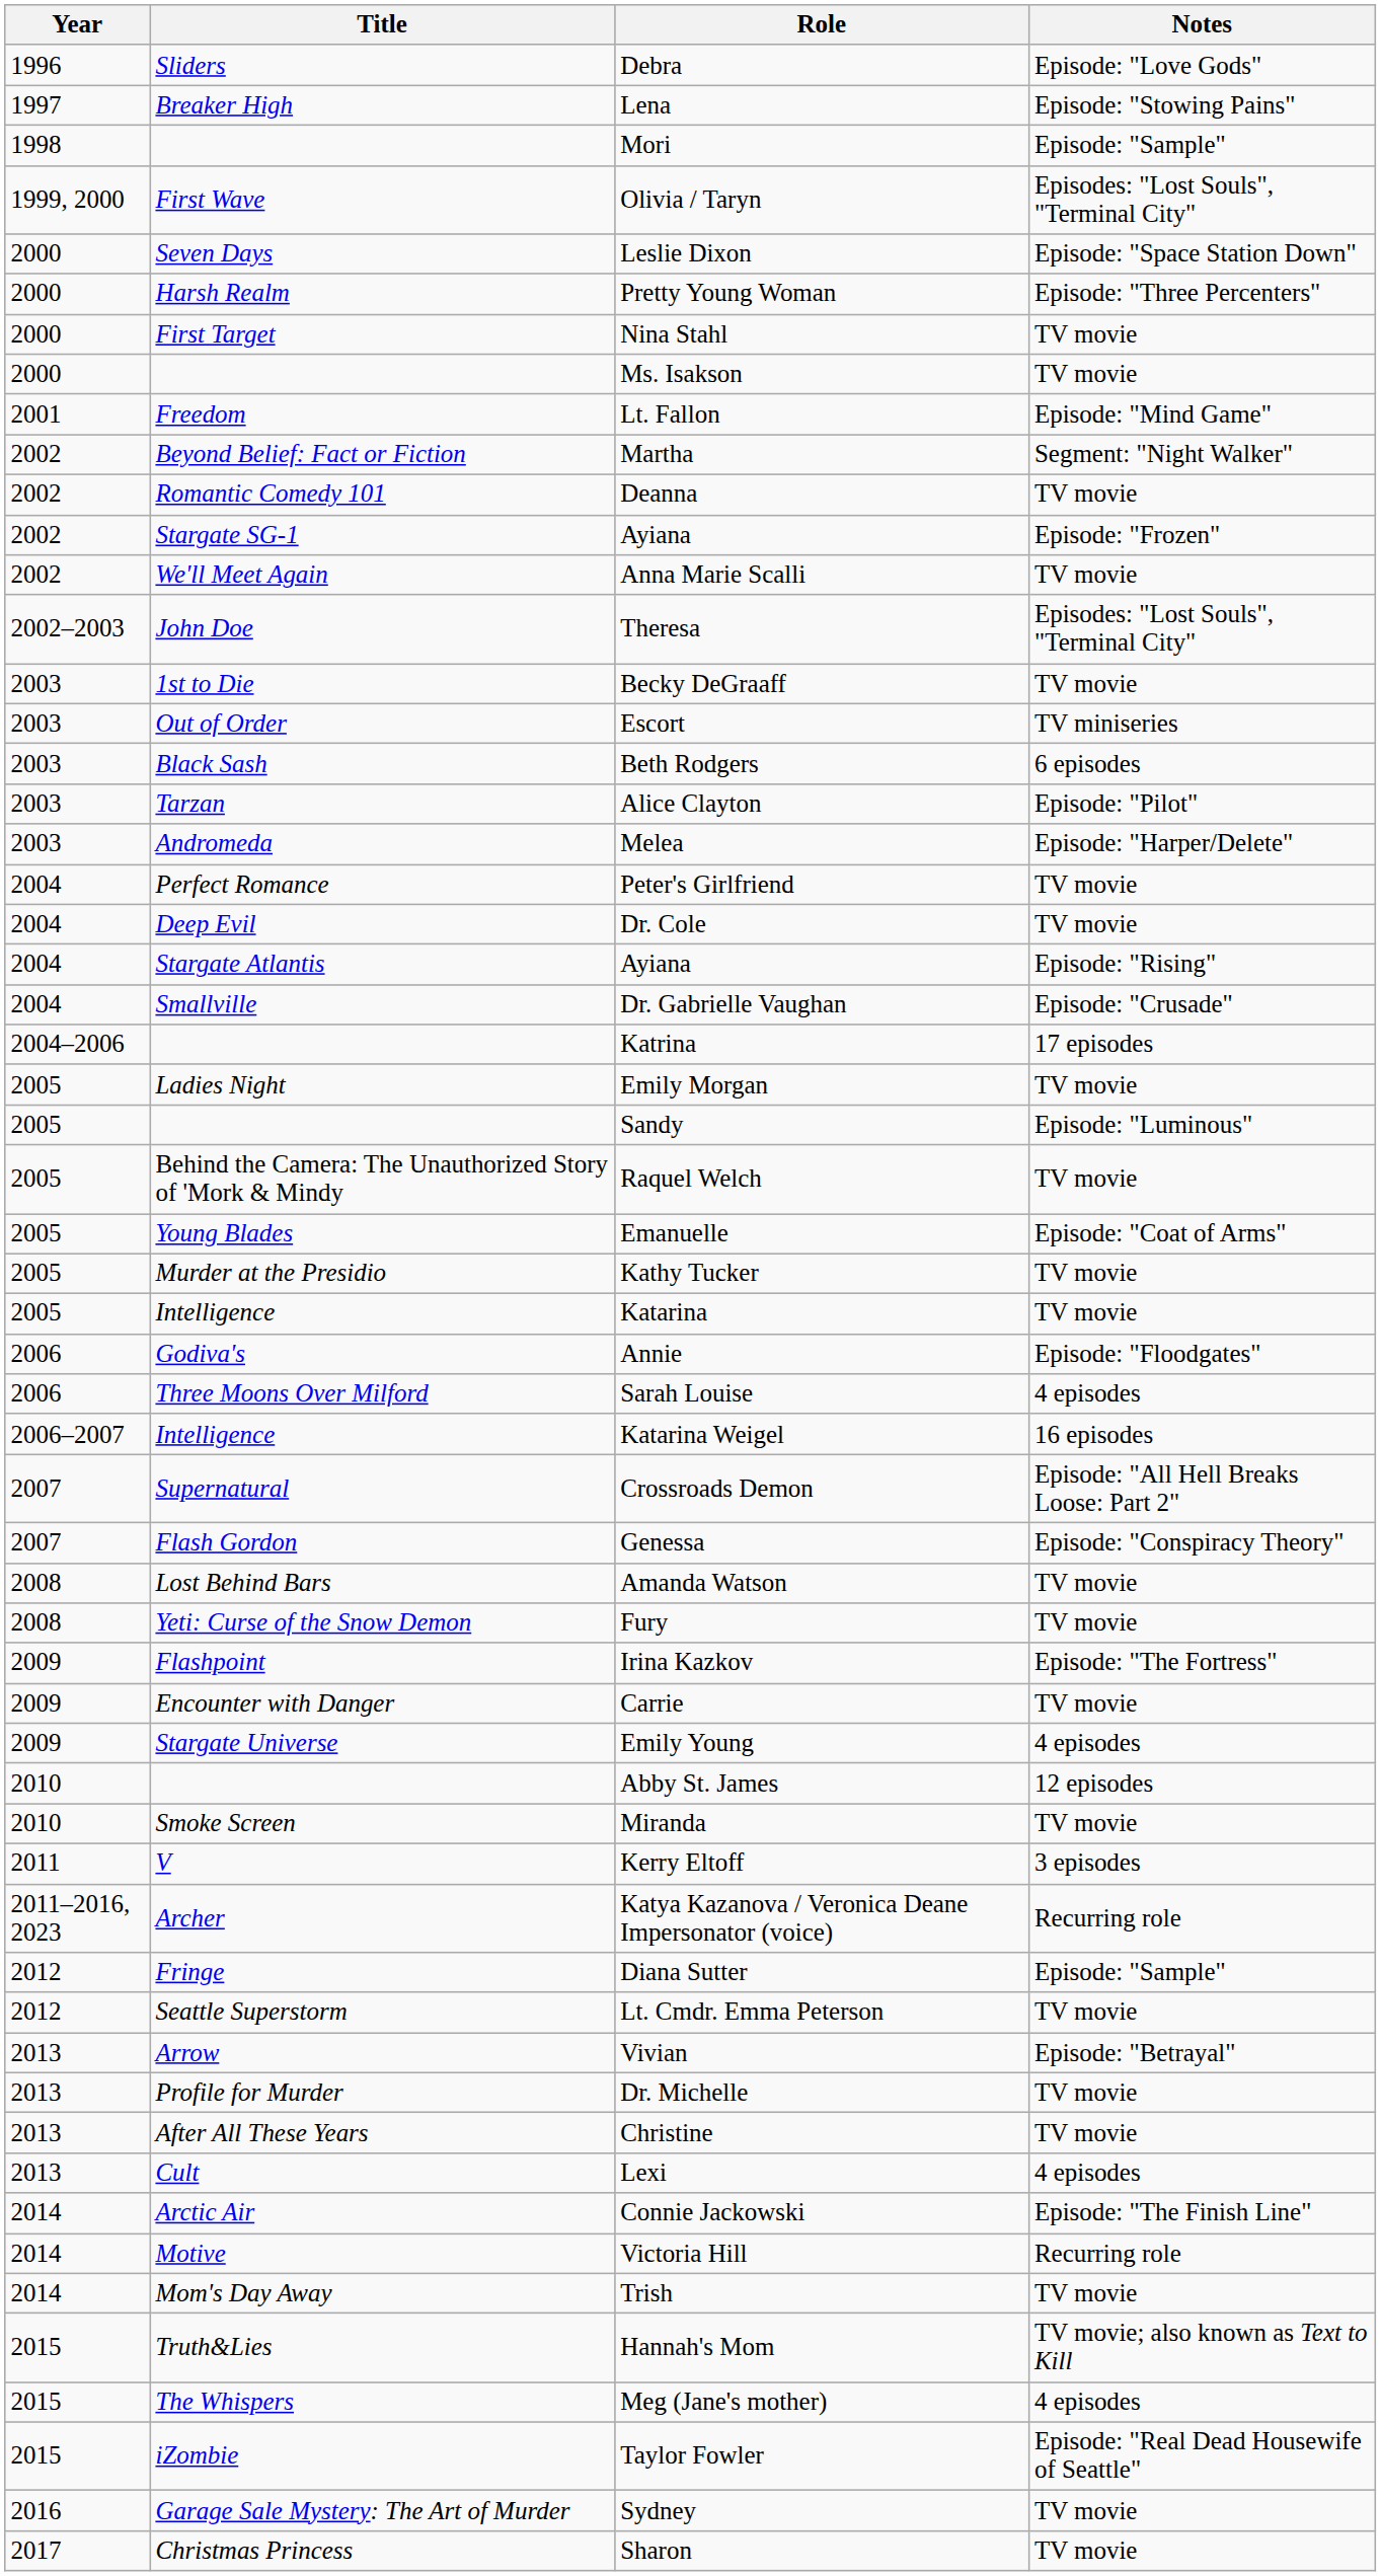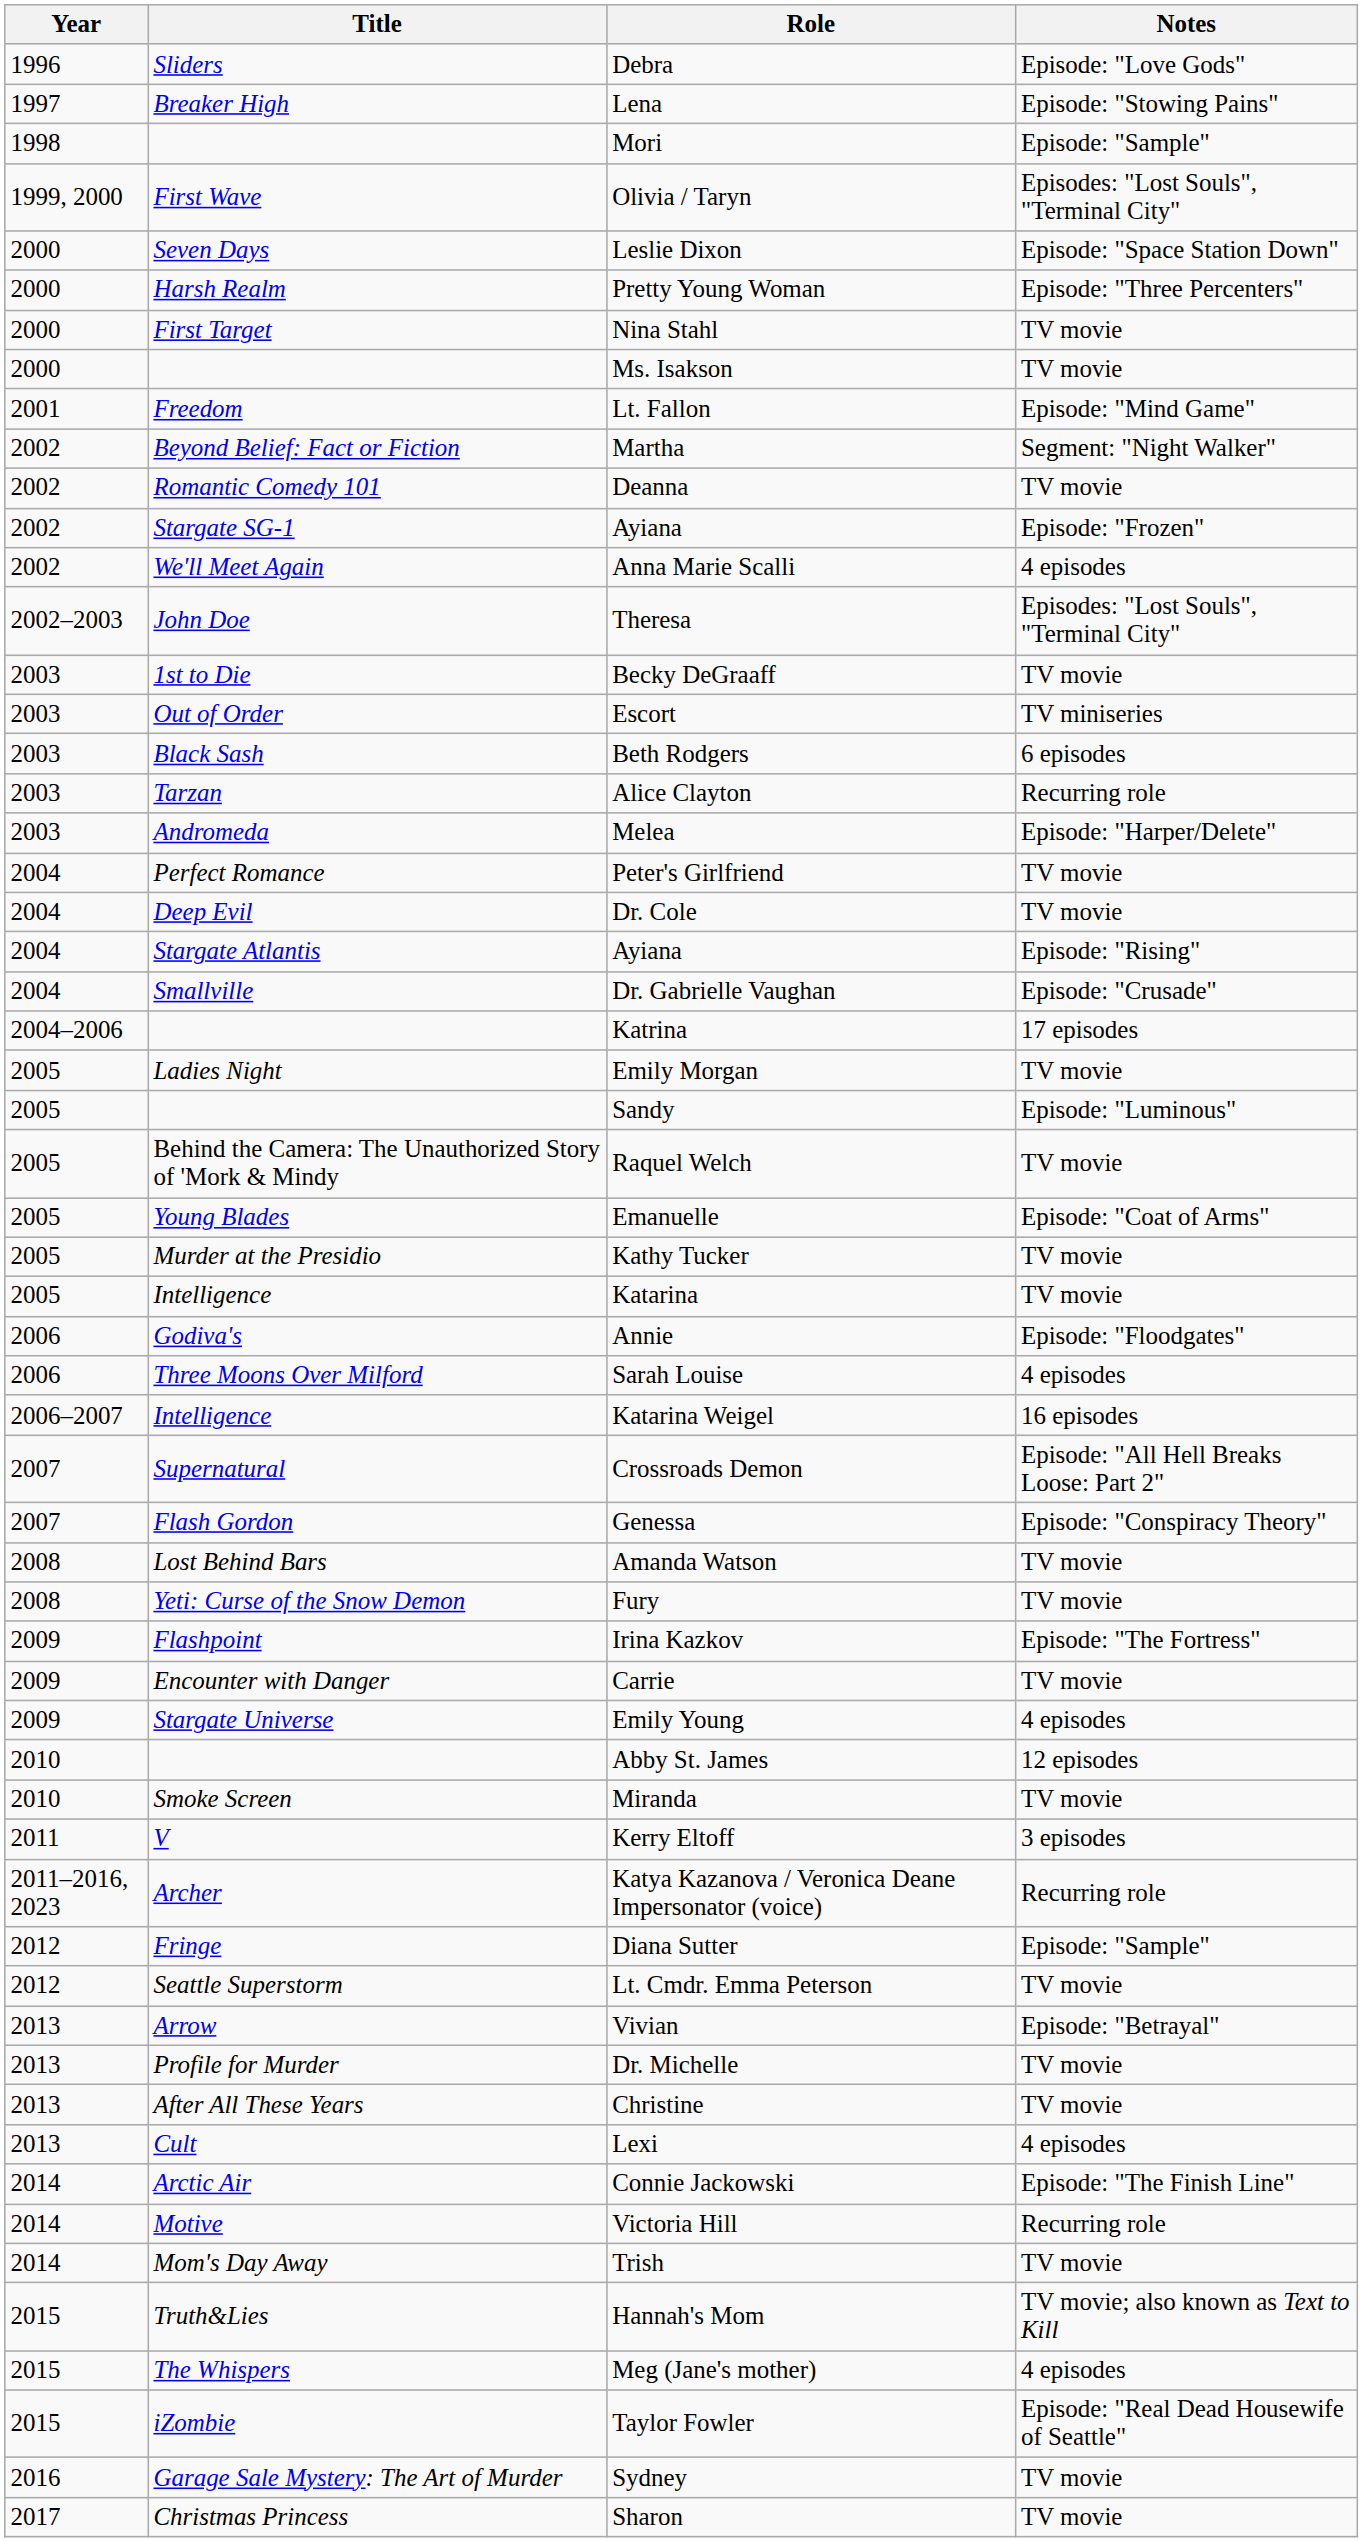Anna Marie Scalli | Notes: TV movie -> 4 episodes
Alice Clayton | Notes: Episode: "Pilot" -> Recurring role
